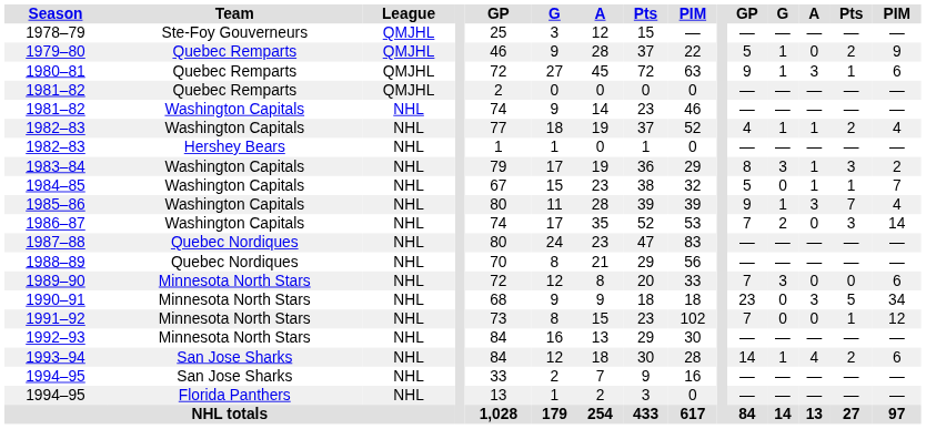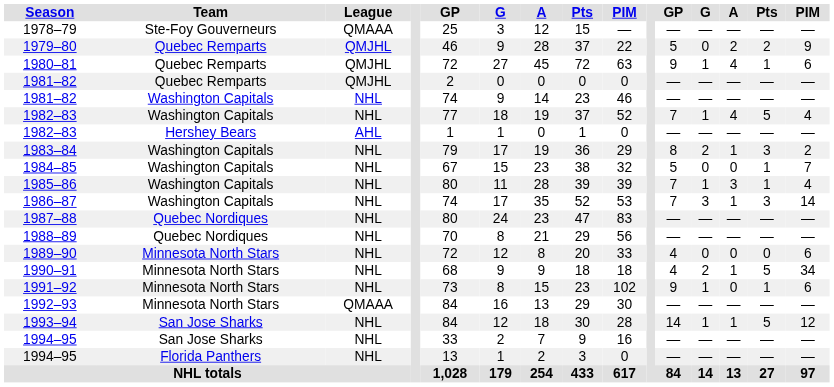1978–79 | League: QMJHL -> QMAAA
1979–80 | column 12: 1 -> 0
1979–80 | column 13: 0 -> 2
1980–81 | column 13: 3 -> 4
1982–83 / Washington Capitals | column 11: 4 -> 7
1982–83 / Washington Capitals | column 13: 1 -> 4
1982–83 / Washington Capitals | column 14: 2 -> 5
1982–83 / Hershey Bears | League: NHL -> AHL
1983–84 | column 12: 3 -> 2
1984–85 | column 13: 1 -> 0
1985–86 | column 11: 9 -> 7
1985–86 | column 14: 7 -> 1
1986–87 | column 12: 2 -> 3
1986–87 | column 13: 0 -> 1
1989–90 | column 11: 7 -> 4
1989–90 | column 12: 3 -> 0
1990–91 | column 11: 23 -> 4
1990–91 | column 12: 0 -> 2
1990–91 | column 13: 3 -> 1
1991–92 | column 11: 7 -> 9
1991–92 | column 12: 0 -> 1
1991–92 | column 15: 12 -> 6
1992–93 | League: NHL -> QMAAA
1993–94 | column 13: 4 -> 1
1993–94 | column 14: 2 -> 5
1993–94 | column 15: 6 -> 12
